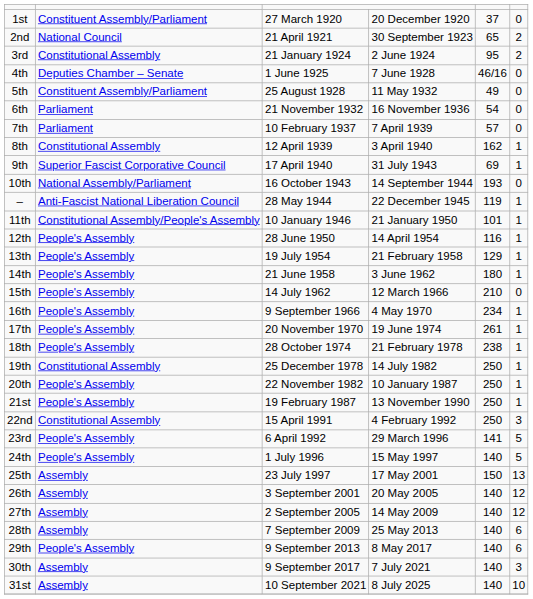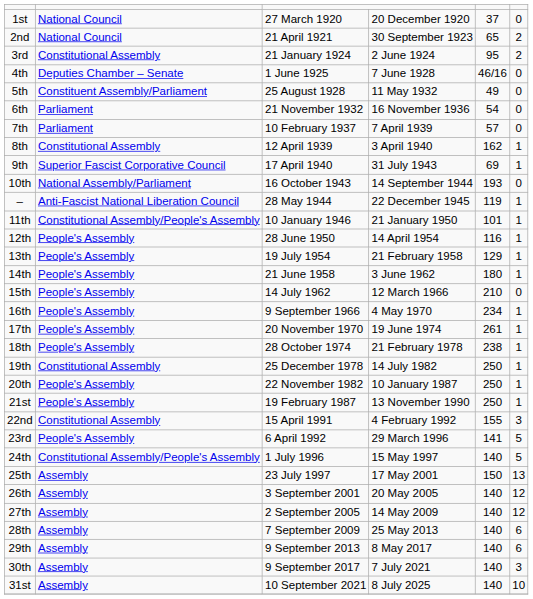1st | column 2: Constituent Assembly/Parliament -> National Council
22nd | column 5: 250 -> 155
24th | column 2: People's Assembly -> Constitutional Assembly/People's Assembly
29th | column 2: People's Assembly -> Assembly
